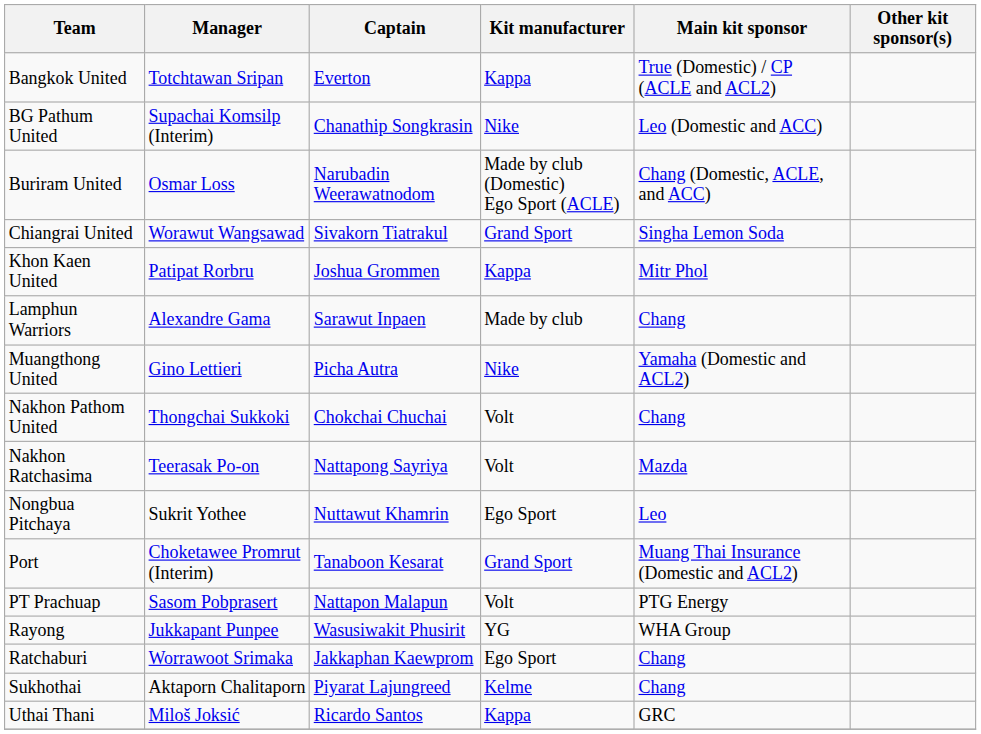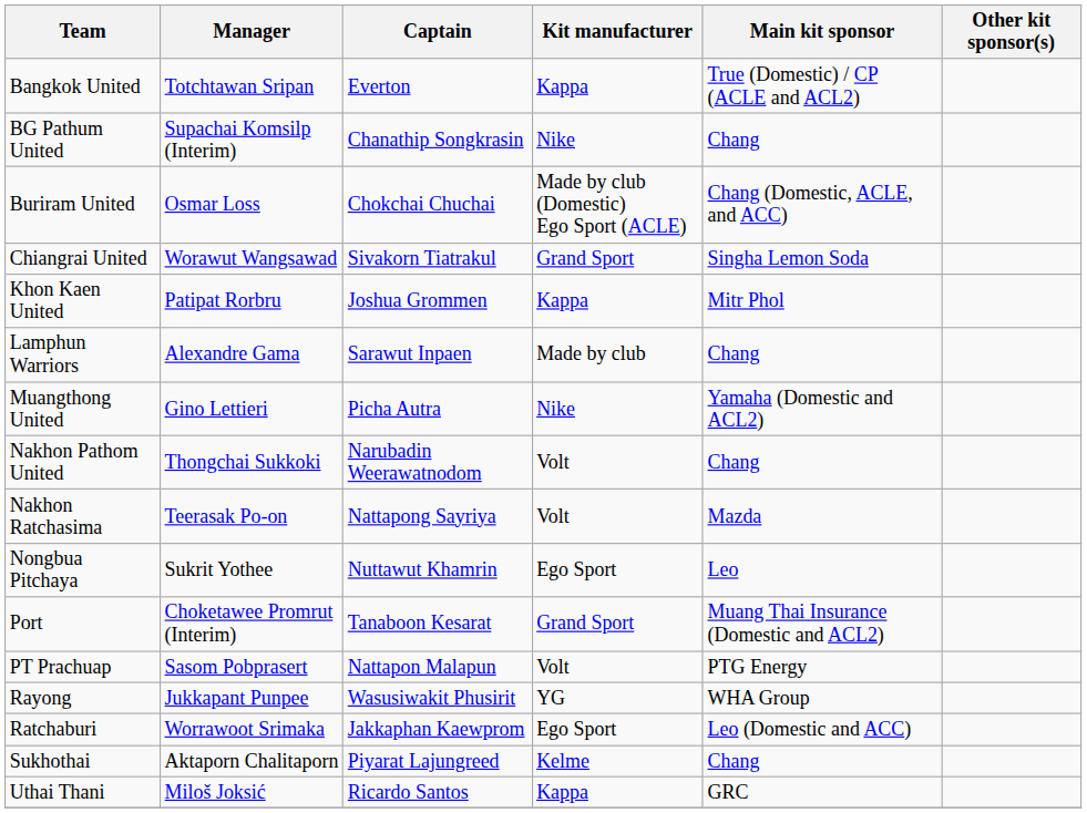BG Pathum United | Main kit sponsor: Leo (Domestic and ACC) -> Chang
Buriram United | Captain: Narubadin Weerawatnodom -> Chokchai Chuchai
Nakhon Pathom United | Captain: Chokchai Chuchai -> Narubadin Weerawatnodom
Ratchaburi | Main kit sponsor: Chang -> Leo (Domestic and ACC)
